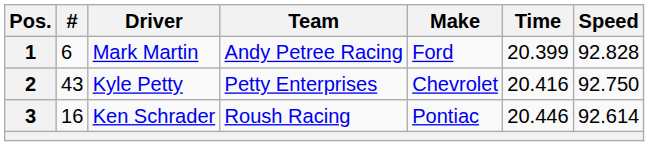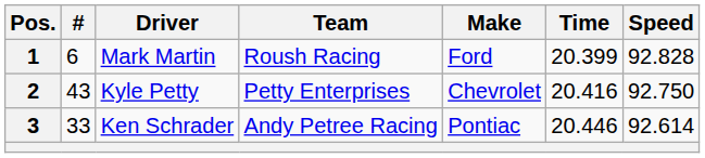1 | Team: Andy Petree Racing -> Roush Racing
3 | #: 16 -> 33
3 | Team: Roush Racing -> Andy Petree Racing
